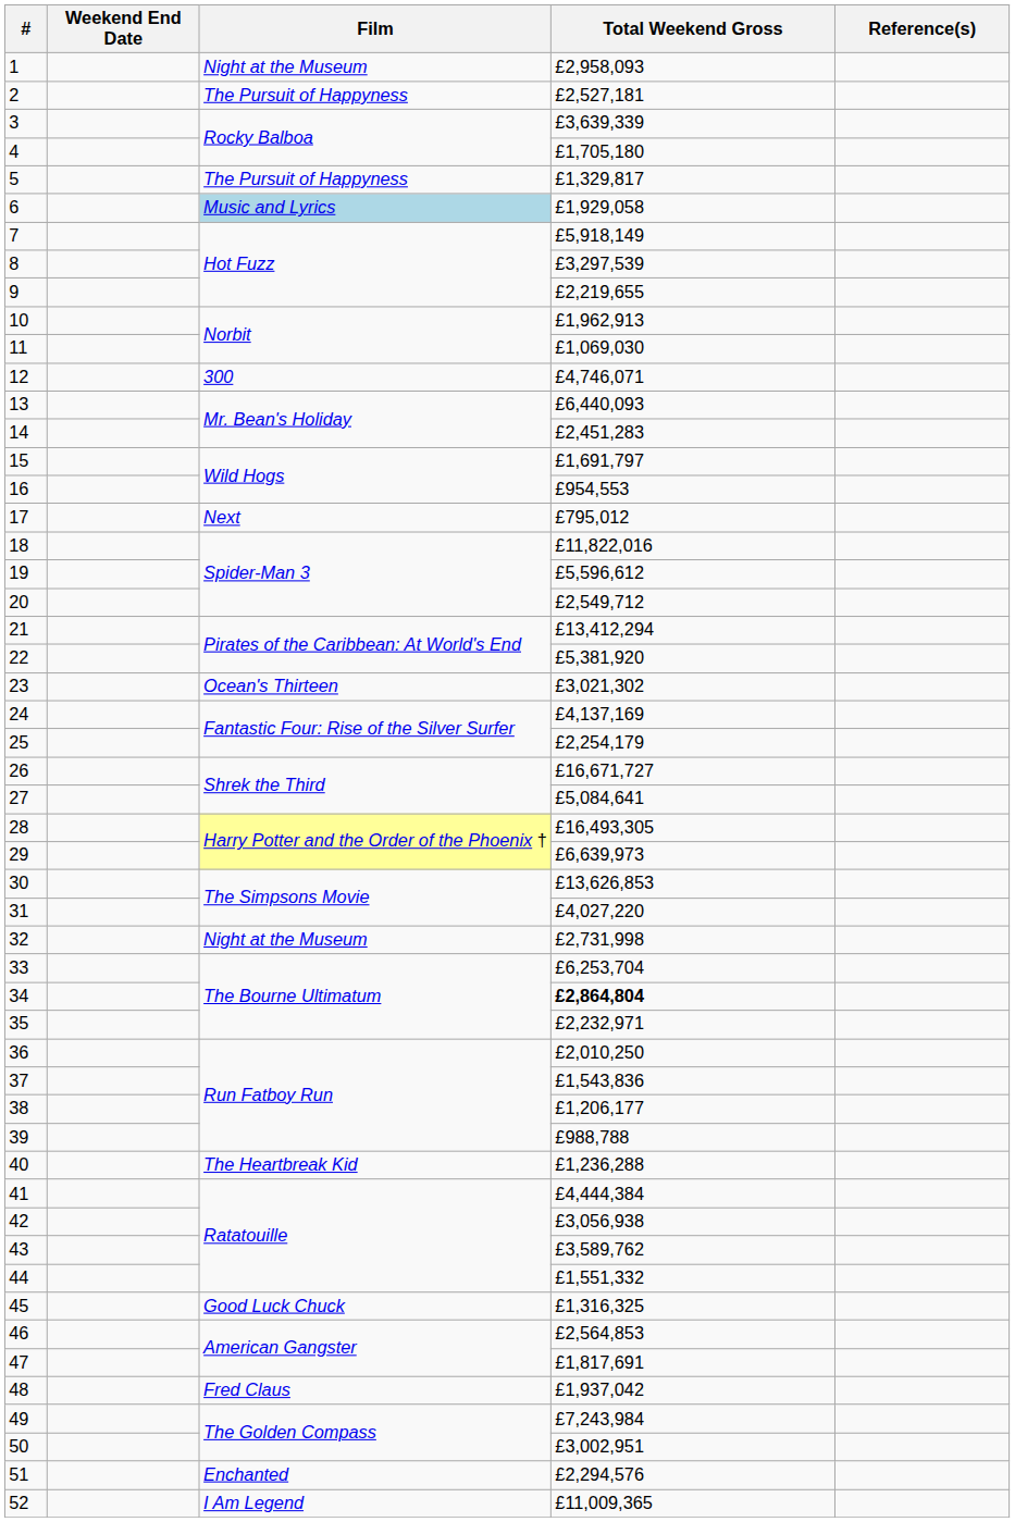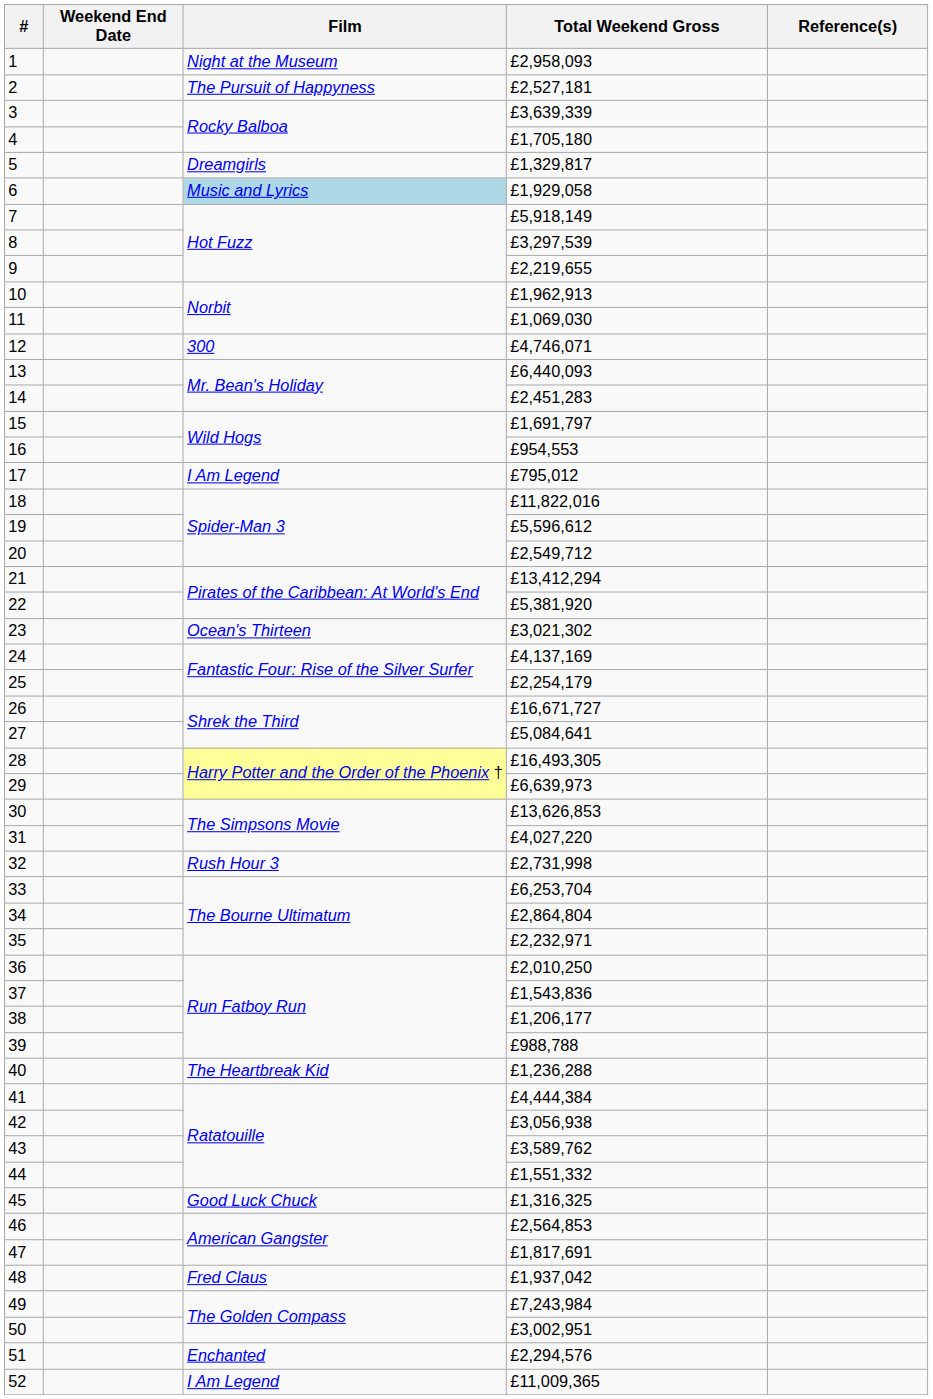5 | Film: The Pursuit of Happyness -> Dreamgirls
17 | Film: Next -> I Am Legend
32 | Film: Night at the Museum -> Rush Hour 3
34 | Total Weekend Gross: bold -> normal
